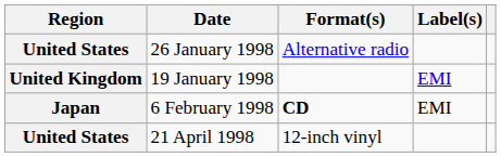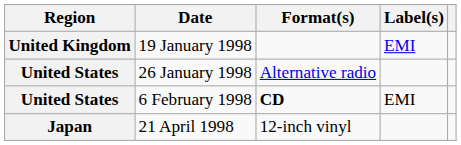rows swapped: 19 January 1998 <-> 26 January 1998
6 February 1998 | Region: Japan -> United States
21 April 1998 | Region: United States -> Japan
